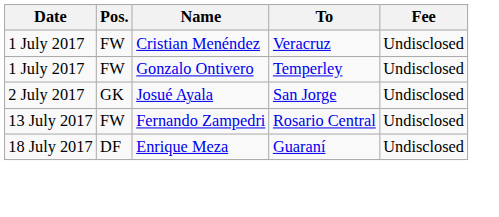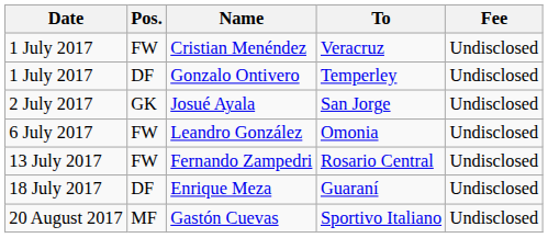Gonzalo Ontivero | Pos.: FW -> DF
+ row: 6 July 2017 | FW | Leandro González | Omonia | Undisclosed
+ row: 20 August 2017 | MF | Gastón Cuevas | Sportivo Italiano | Undisclosed
